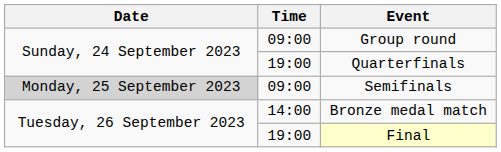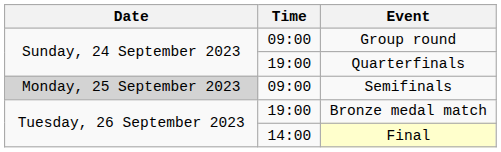Bronze medal match | Time: 14:00 -> 19:00
Final | Time: 19:00 -> 14:00
